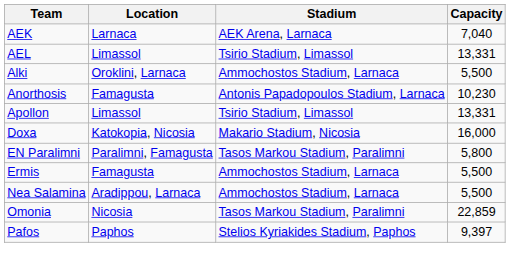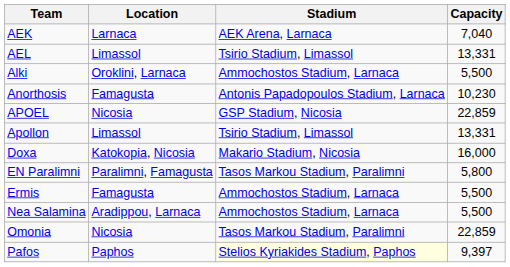+ row: APOEL | Nicosia | GSP Stadium, Nicosia | 22,859
Pafos | Stadium: no background -> lightyellow background
